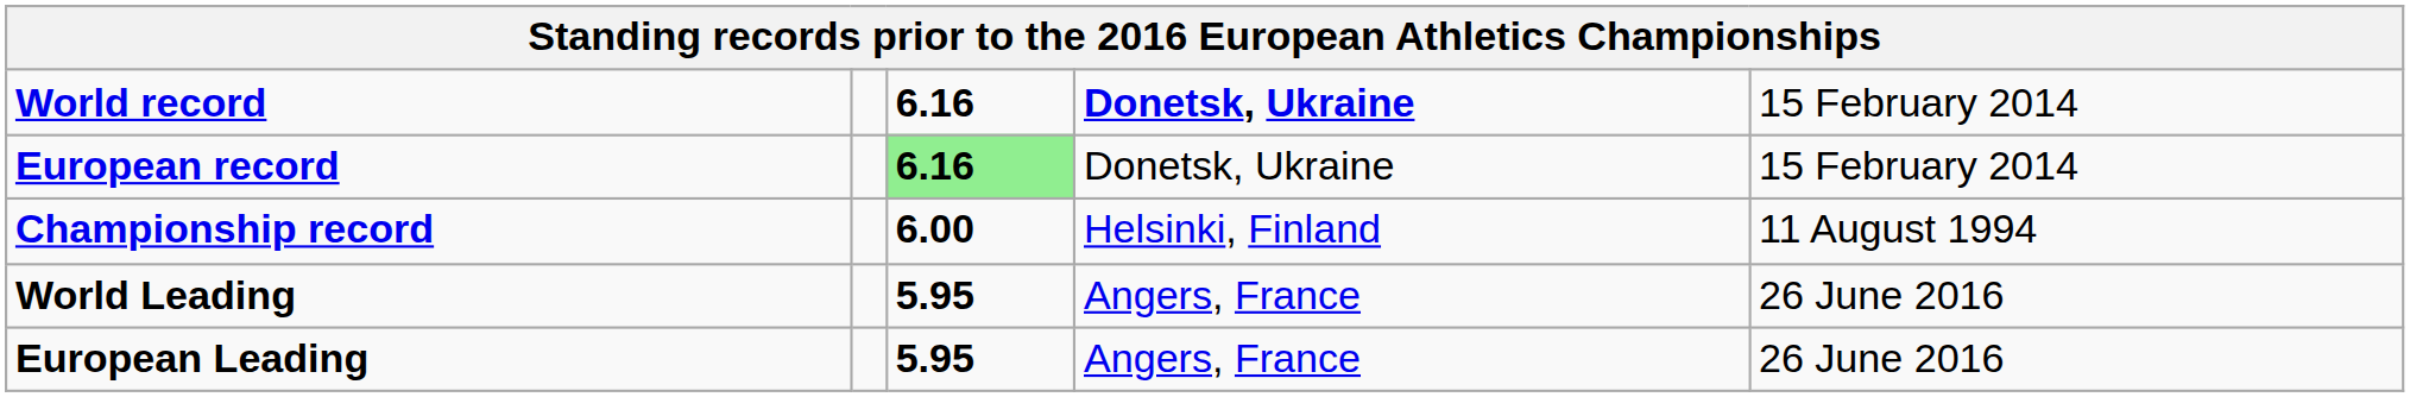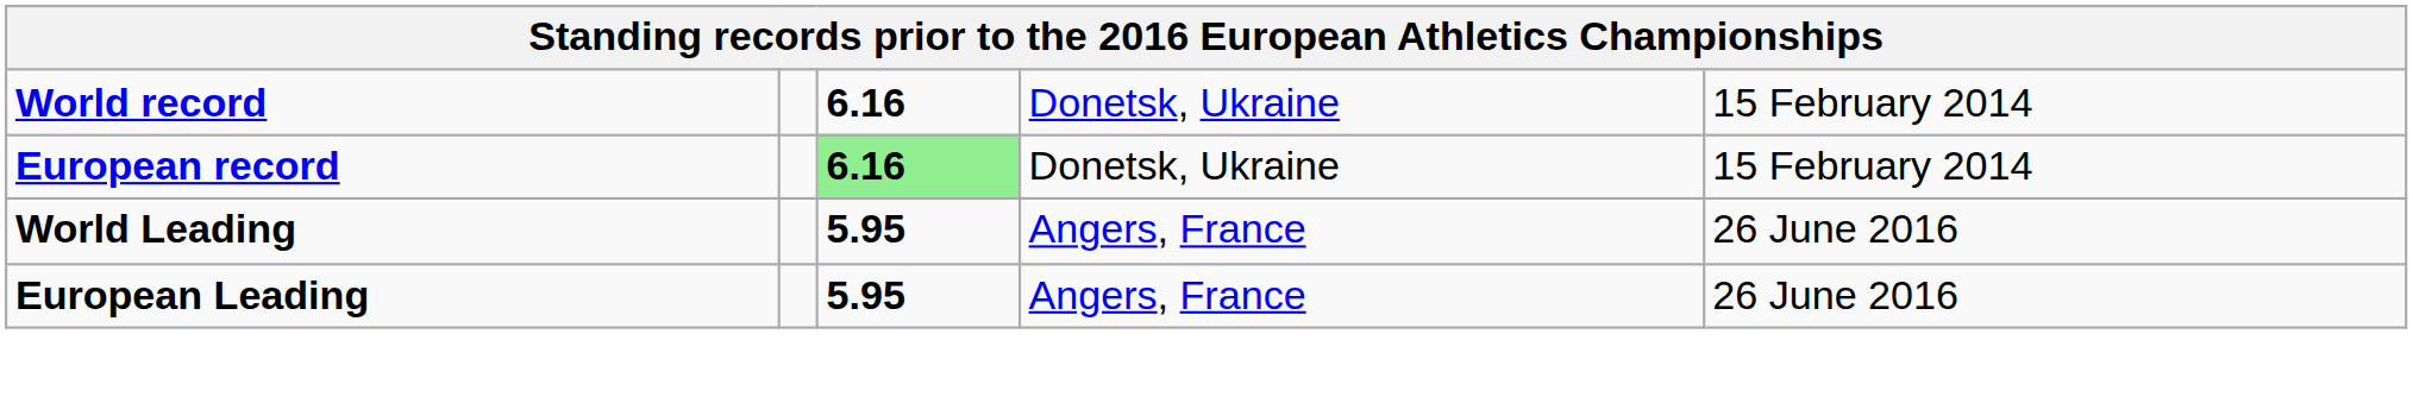World record | column 4: bold -> normal
- row: Championship record | 6.00 | Helsinki, Finland | 11 August 1994
